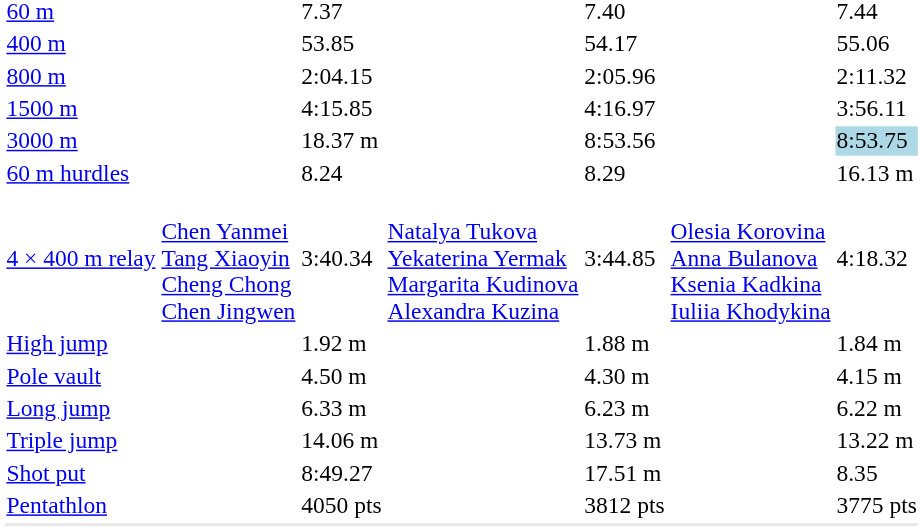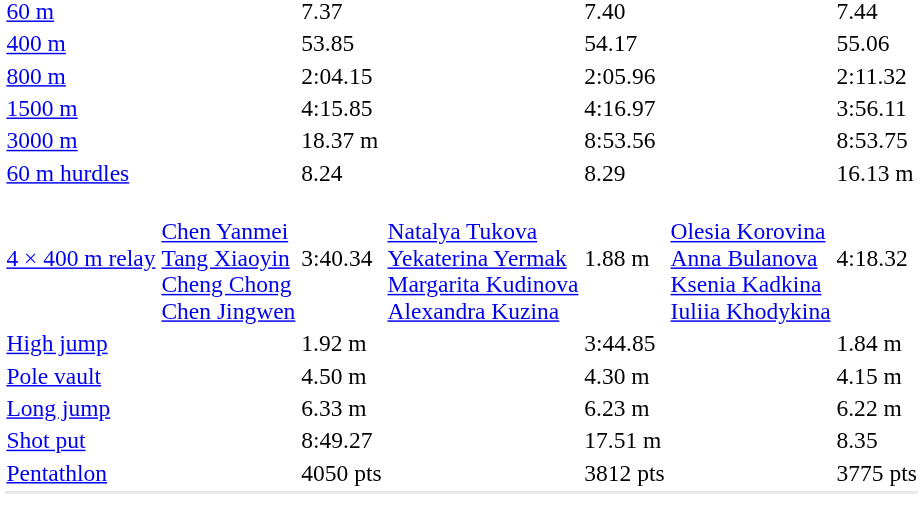3000 m | column 7: lightblue background -> no background
4 × 400 m relay | column 5: 3:44.85 -> 1.88 m
High jump | column 5: 1.88 m -> 3:44.85
- row: Triple jump | 14.06 m | 13.73 m | 13.22 m
